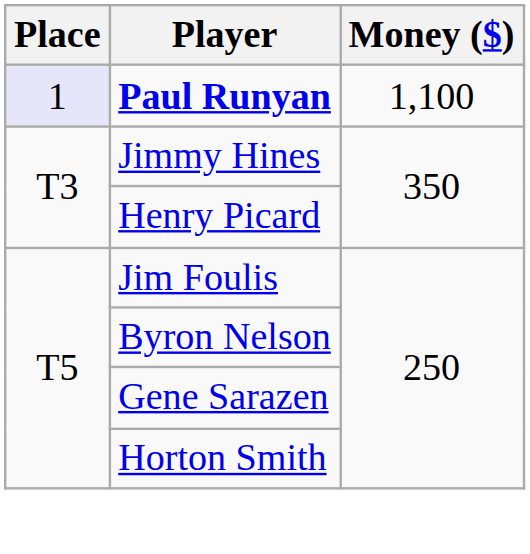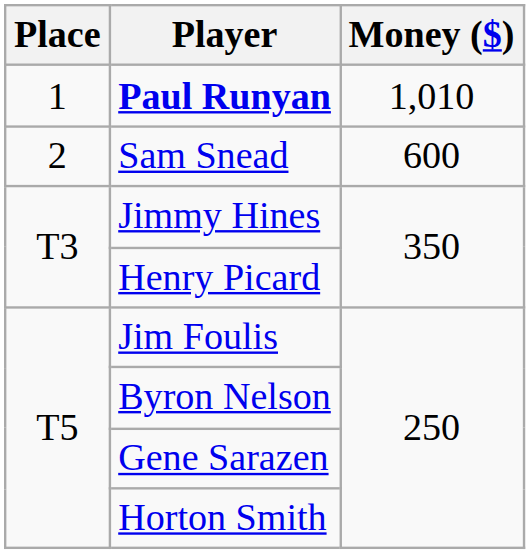Paul Runyan | Place: lavender background -> no background
Paul Runyan | Money ($): 1,100 -> 1,010
+ row: 2 | Sam Snead | 600
